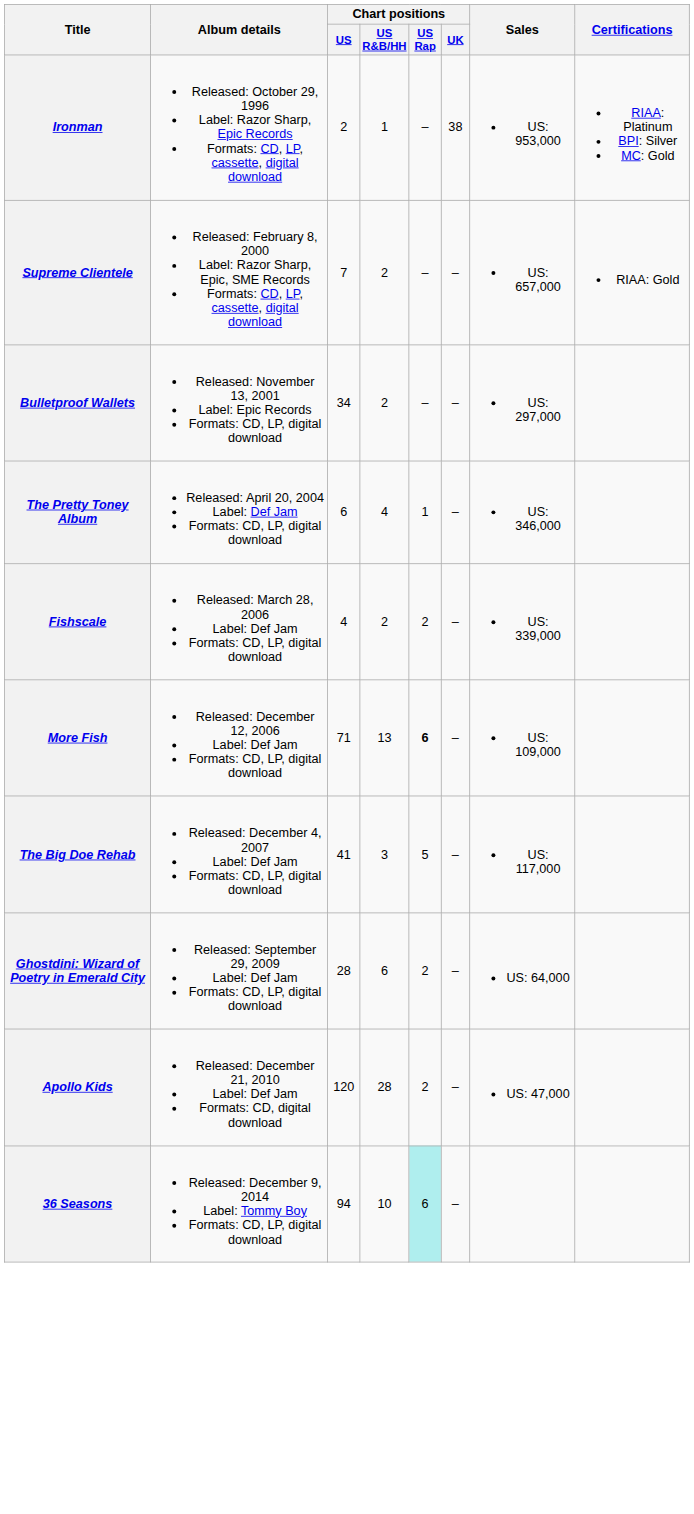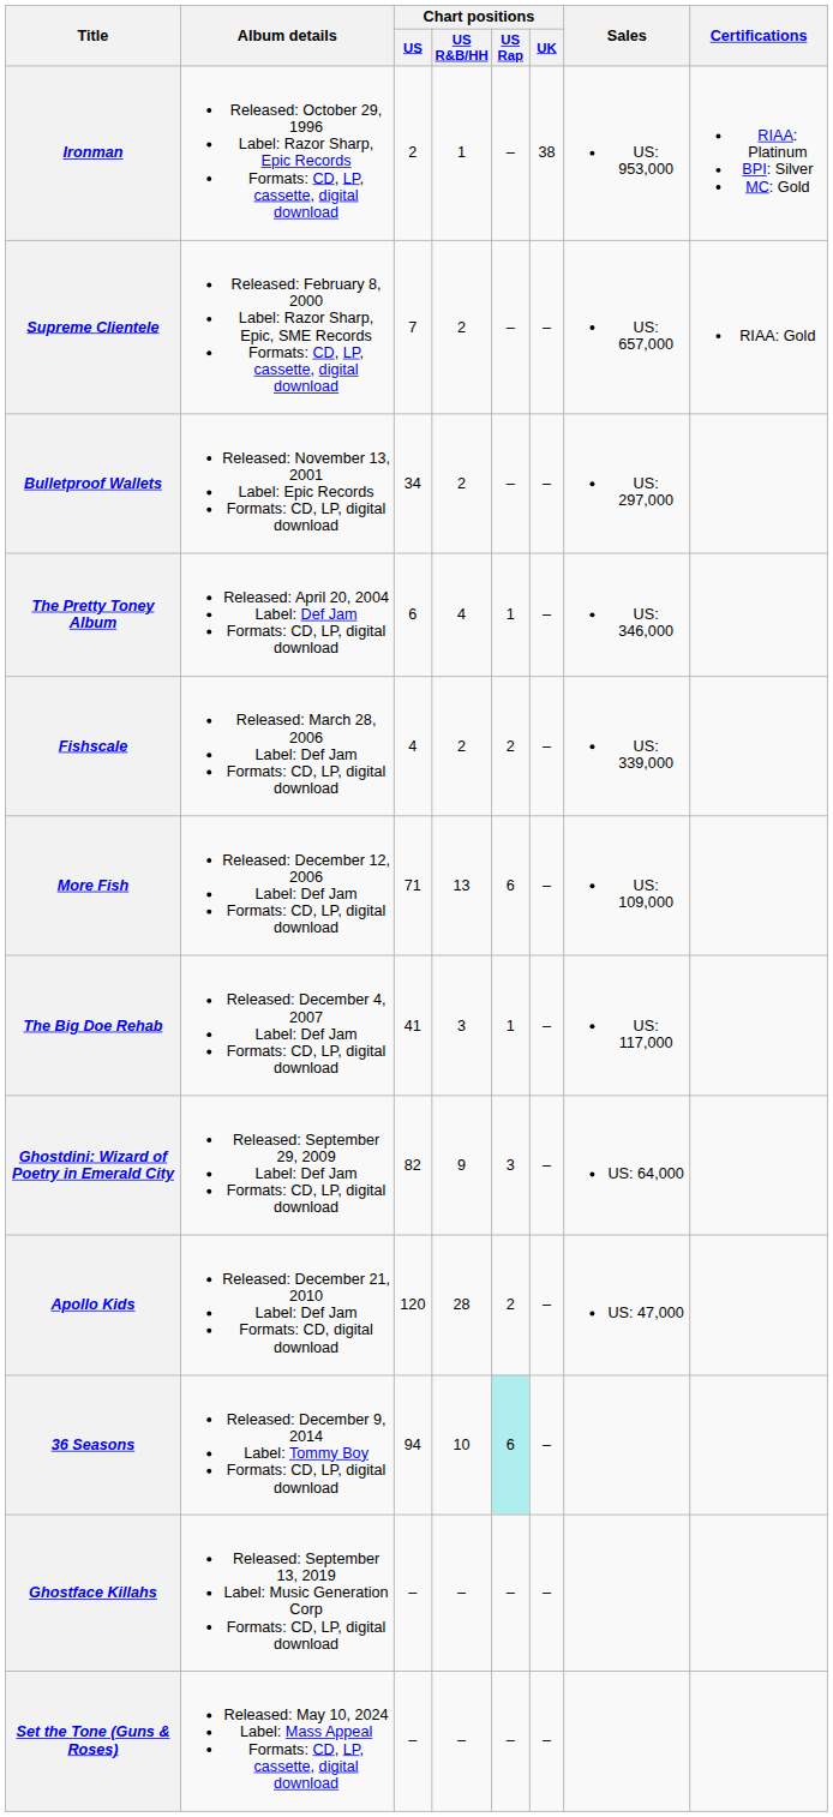More Fish | Chart positions / US Rap: bold -> normal
The Big Doe Rehab | Chart positions / US Rap: 5 -> 1
Ghostdini: Wizard of Poetry in Emerald City | Chart positions / US: 28 -> 82
Ghostdini: Wizard of Poetry in Emerald City | Chart positions / US R&B/HH: 6 -> 9
Ghostdini: Wizard of Poetry in Emerald City | Chart positions / US Rap: 2 -> 3
+ row: Ghostface Killahs | Released: September 13, 2019 Label: Music Generation Corp Formats: CD, LP, digital download | – | – | – | –
+ row: Set the Tone (Guns & Roses) | Released: May 10, 2024 Label: Mass Appeal Formats: CD, LP, cassette, digital download | – | – | – | –
